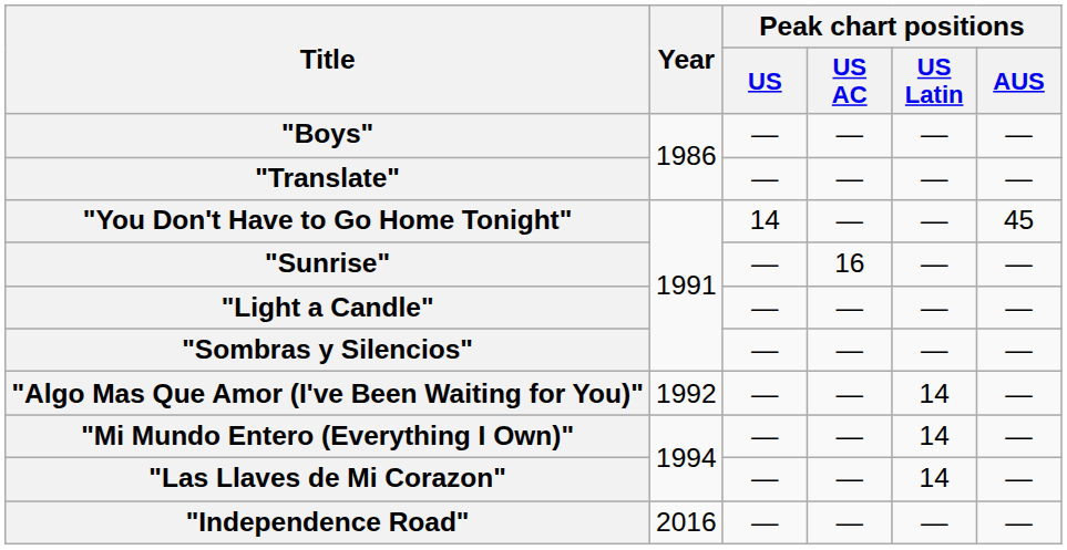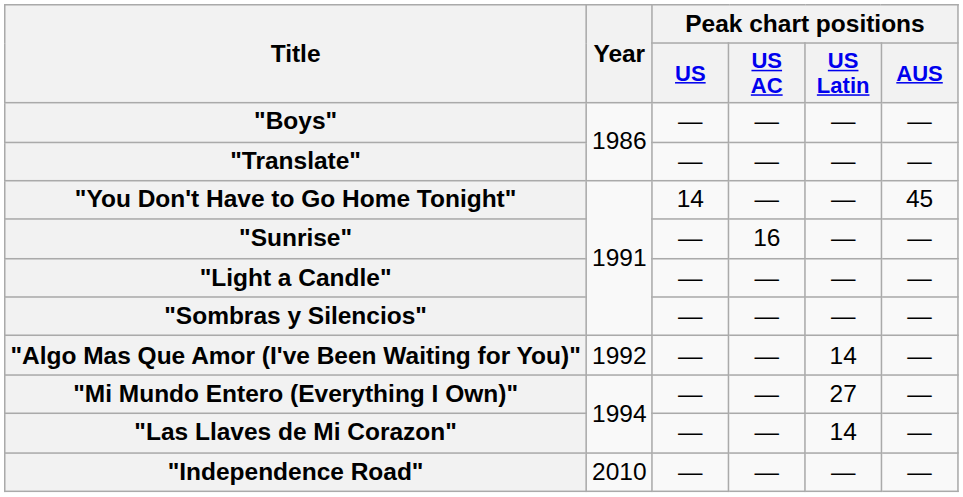"Mi Mundo Entero (Everything I Own)" | Peak chart positions / US Latin: 14 -> 27
"Independence Road" | Year: 2016 -> 2010
